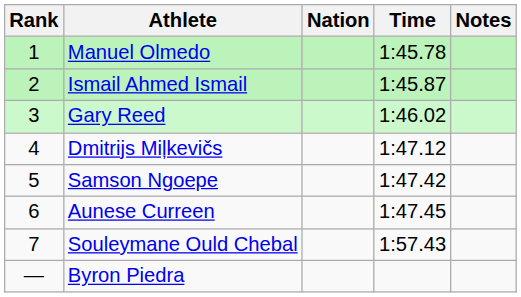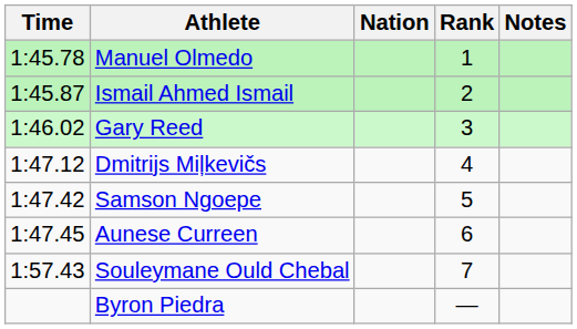columns swapped: Rank <-> Time
